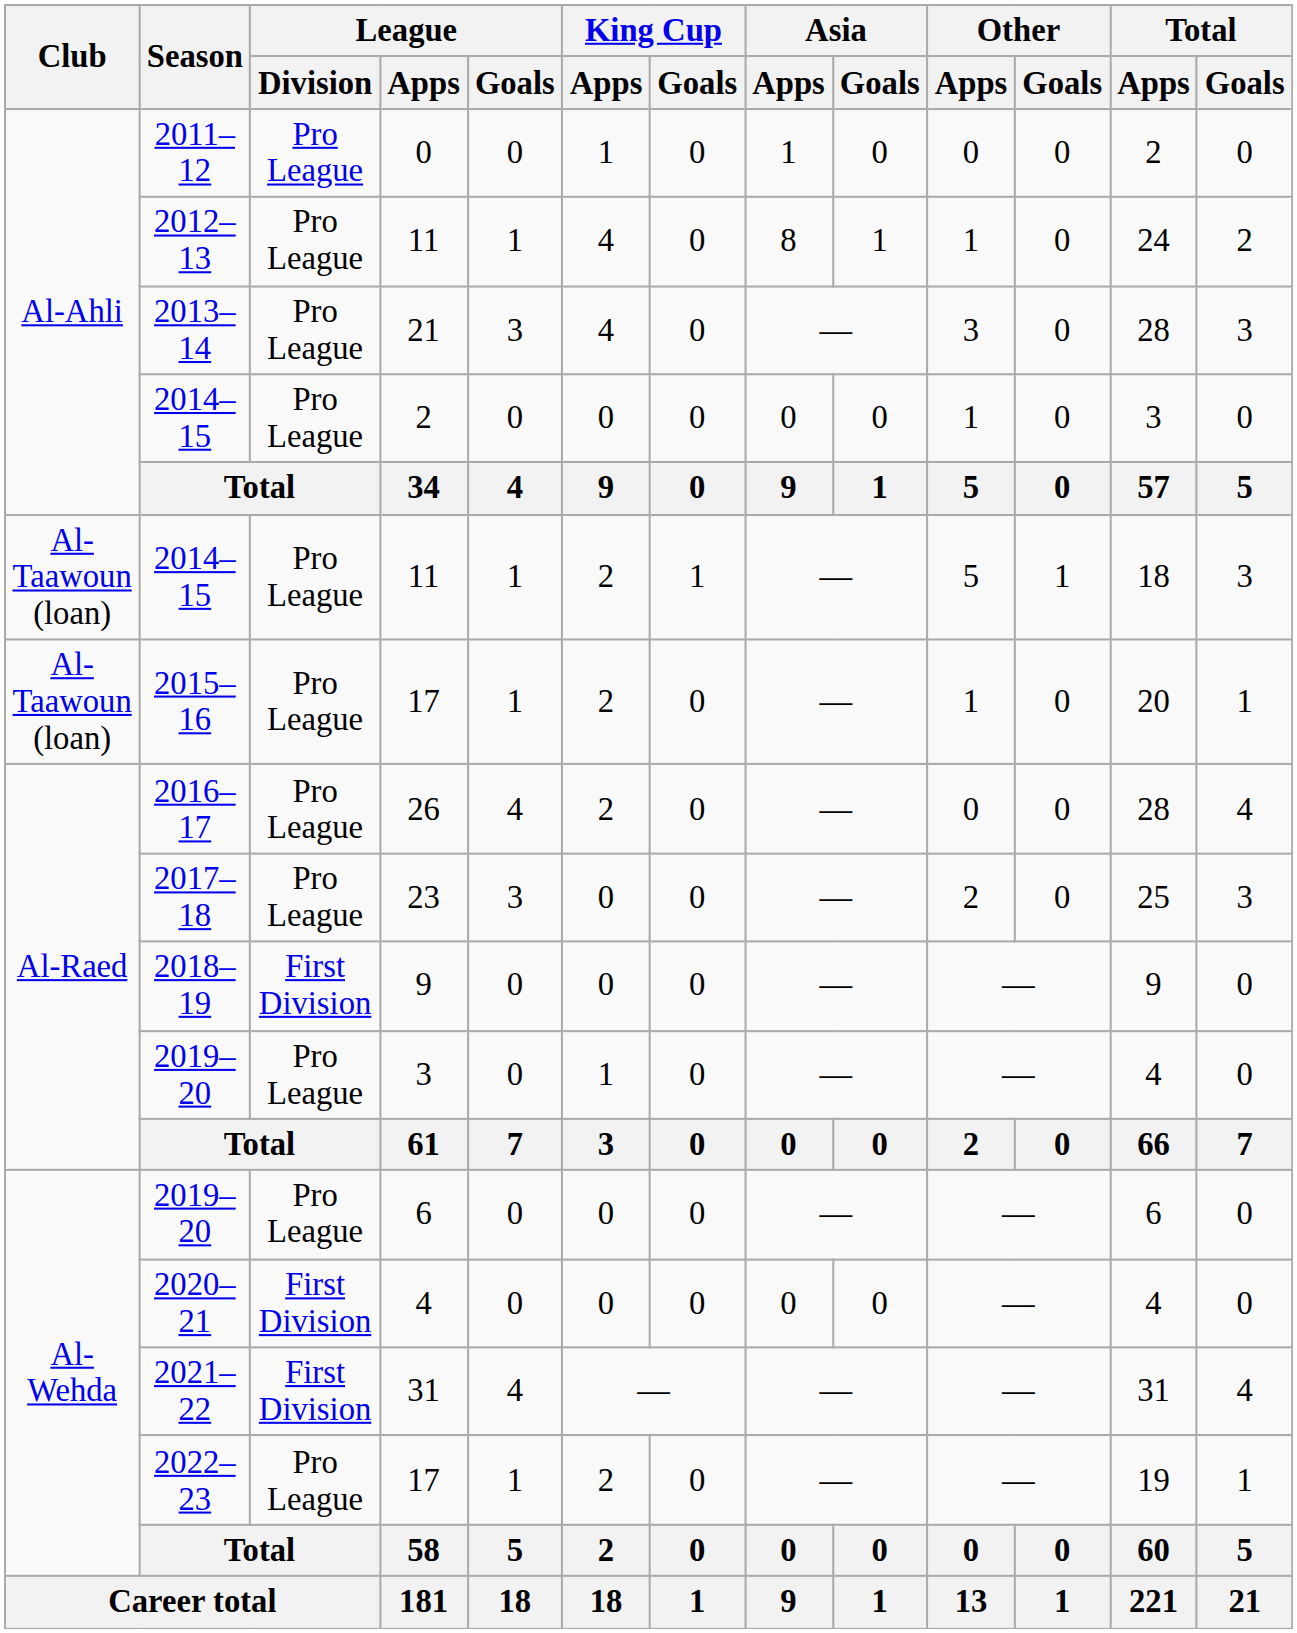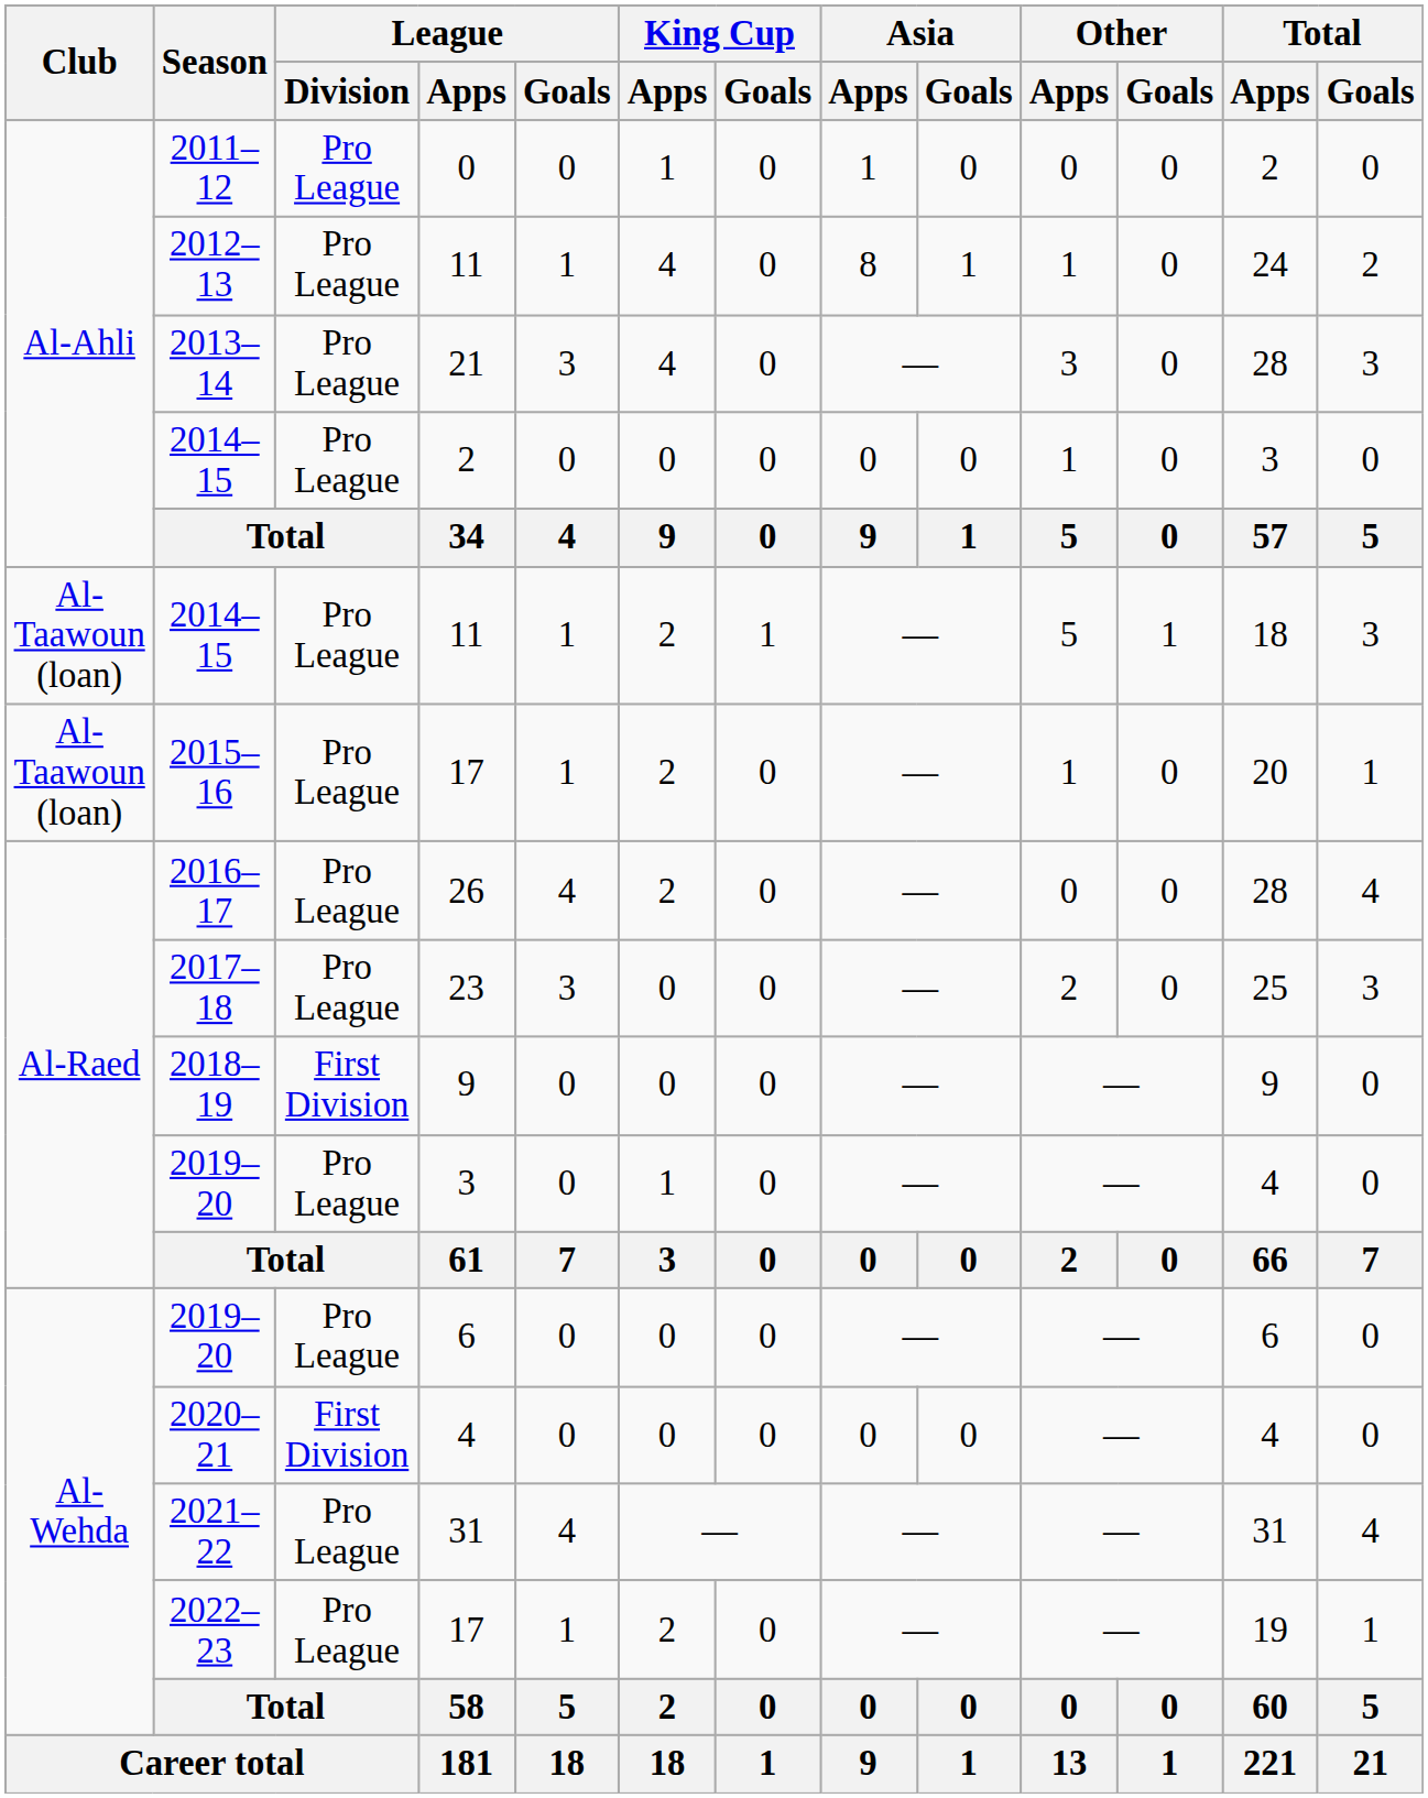2021–22 | League / Division: First Division -> Pro League
